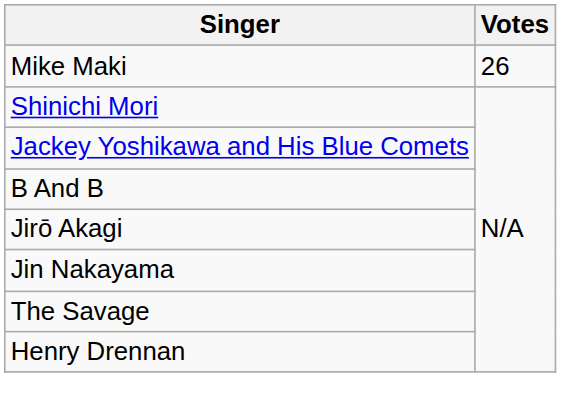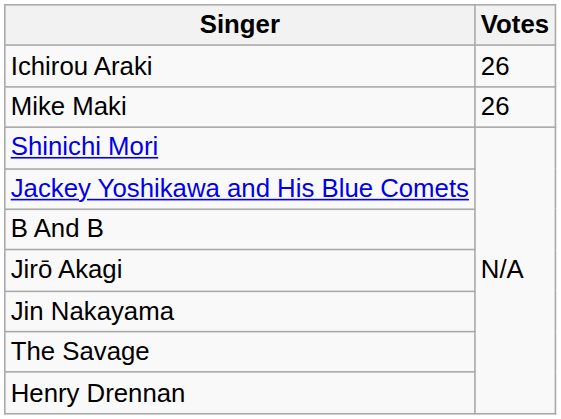+ row: Ichirou Araki | 26
